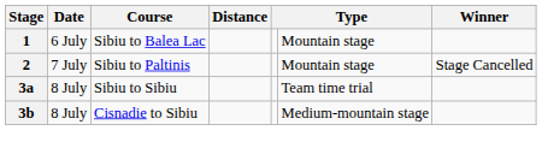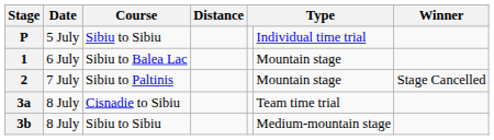+ row: P | 5 July | Sibiu to Sibiu | Individual time trial
3a | Course: Sibiu to Sibiu -> Cisnadie to Sibiu
3b | Course: Cisnadie to Sibiu -> Sibiu to Sibiu
